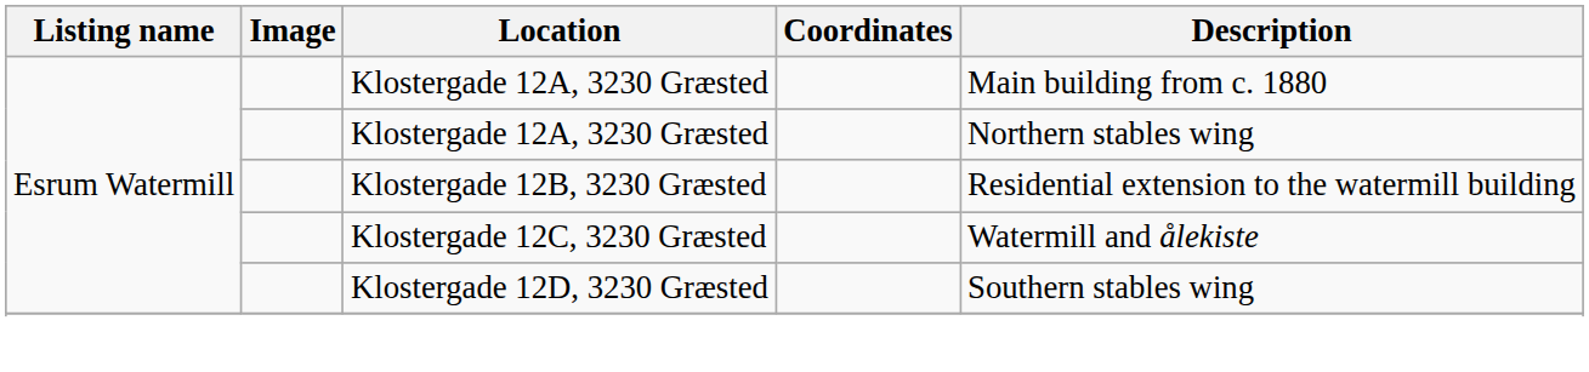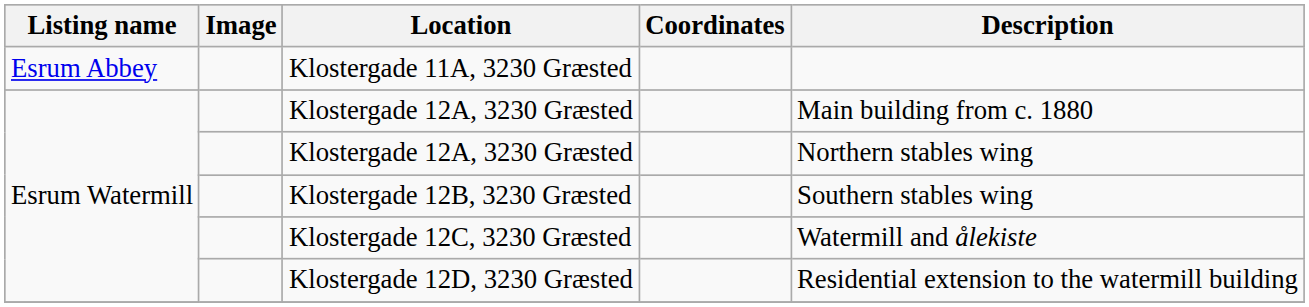+ row: Esrum Abbey | Klostergade 11A, 3230 Græsted
Klostergade 12B, 3230 Græsted | Description: Residential extension to the watermill building -> Southern stables wing
Klostergade 12D, 3230 Græsted | Description: Southern stables wing -> Residential extension to the watermill building
